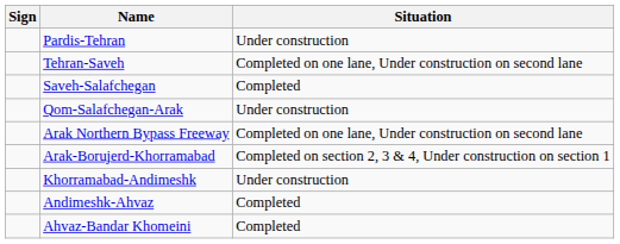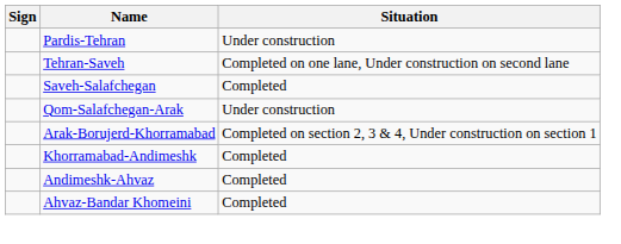- row: Arak Northern Bypass Freeway | Completed on one lane, Under construction on second lane
Khorramabad-Andimeshk | Situation: Under construction -> Completed
